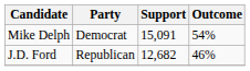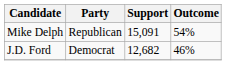Mike Delph | Party: Democrat -> Republican
J.D. Ford | Party: Republican -> Democrat
